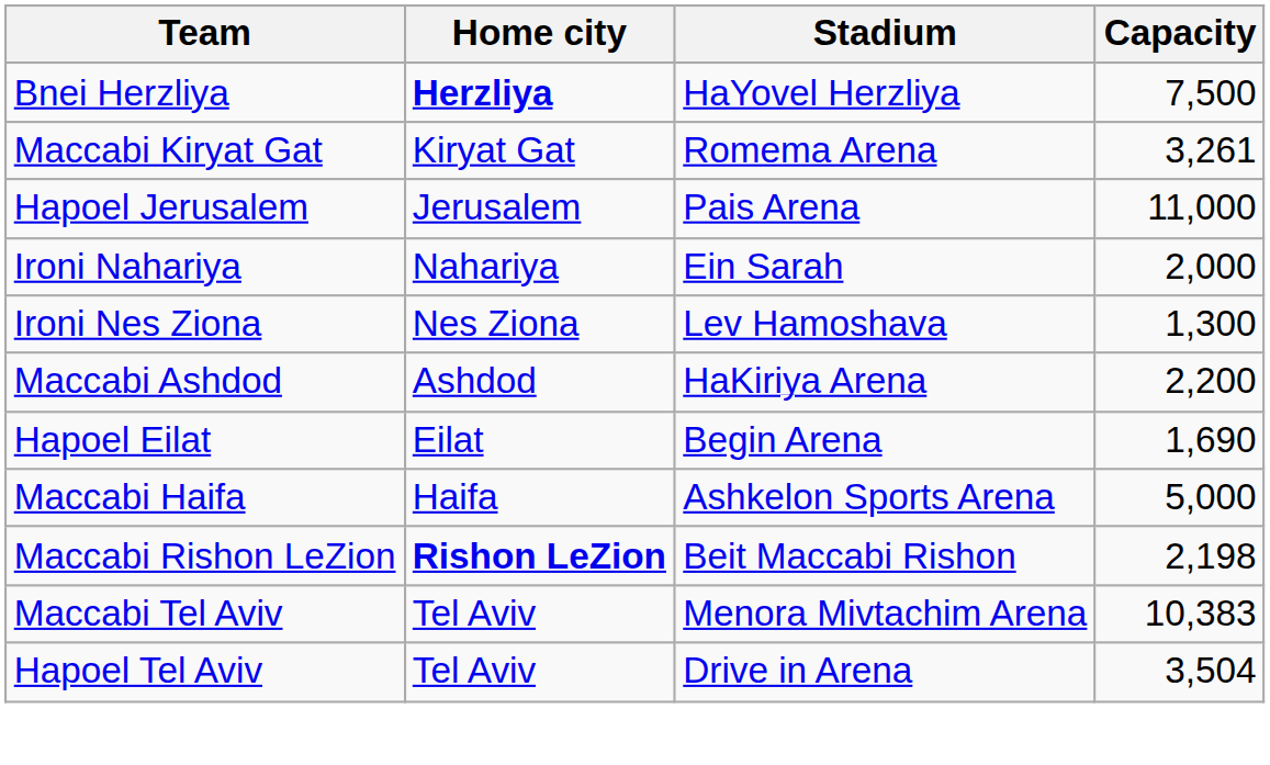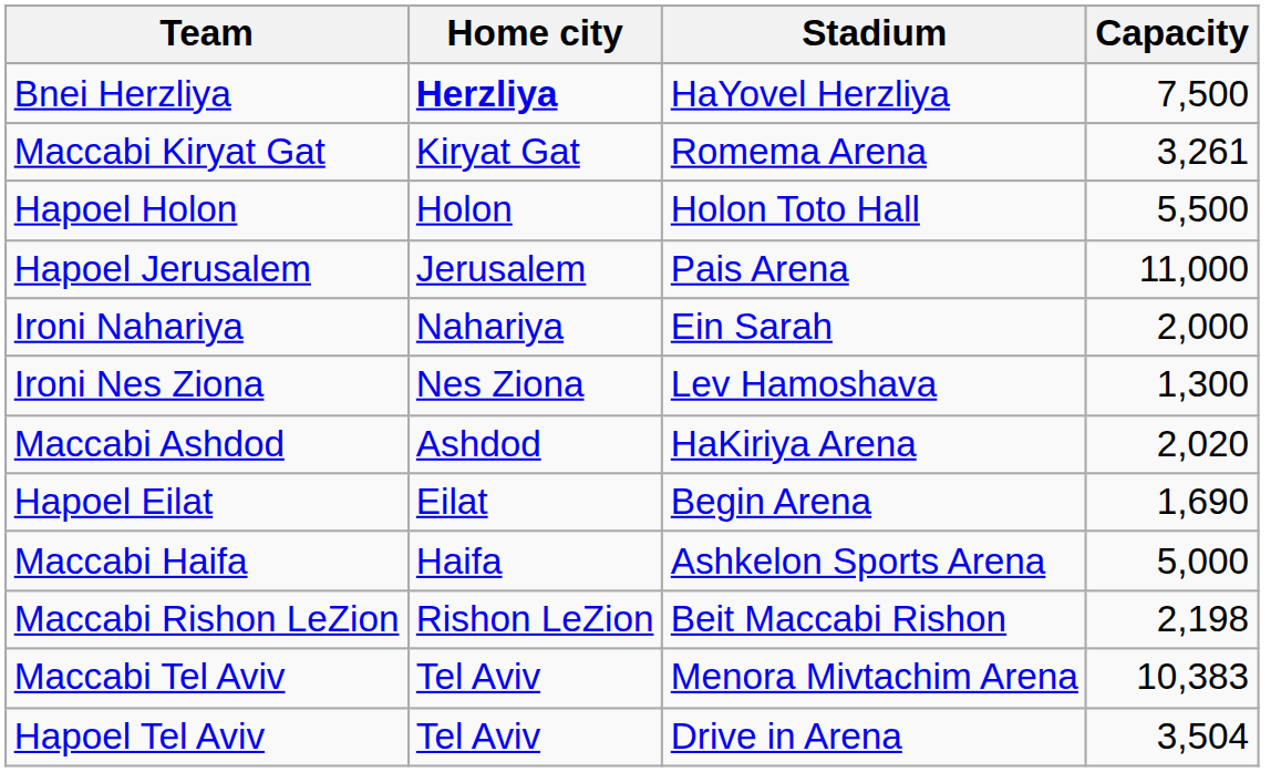+ row: Hapoel Holon | Holon | Holon Toto Hall | 5,500
Maccabi Ashdod | Capacity: 2,200 -> 2,020
Maccabi Rishon LeZion | Home city: bold -> normal
